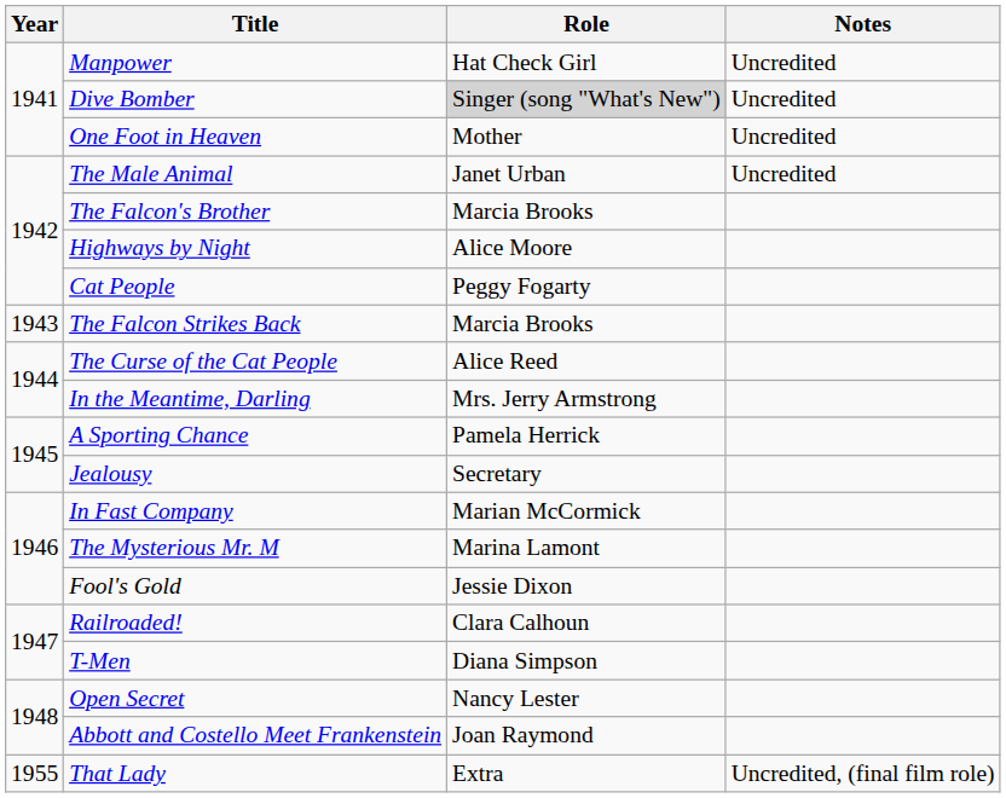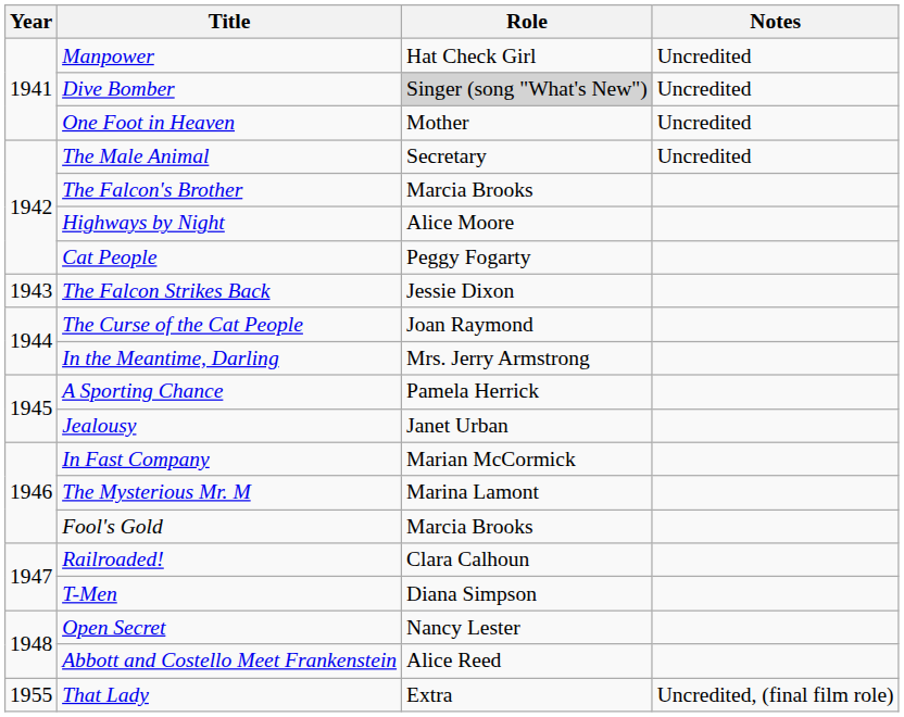The Male Animal | Role: Janet Urban -> Secretary
The Falcon Strikes Back | Role: Marcia Brooks -> Jessie Dixon
The Curse of the Cat People | Role: Alice Reed -> Joan Raymond
Jealousy | Role: Secretary -> Janet Urban
Fool's Gold | Role: Jessie Dixon -> Marcia Brooks
Abbott and Costello Meet Frankenstein | Role: Joan Raymond -> Alice Reed
